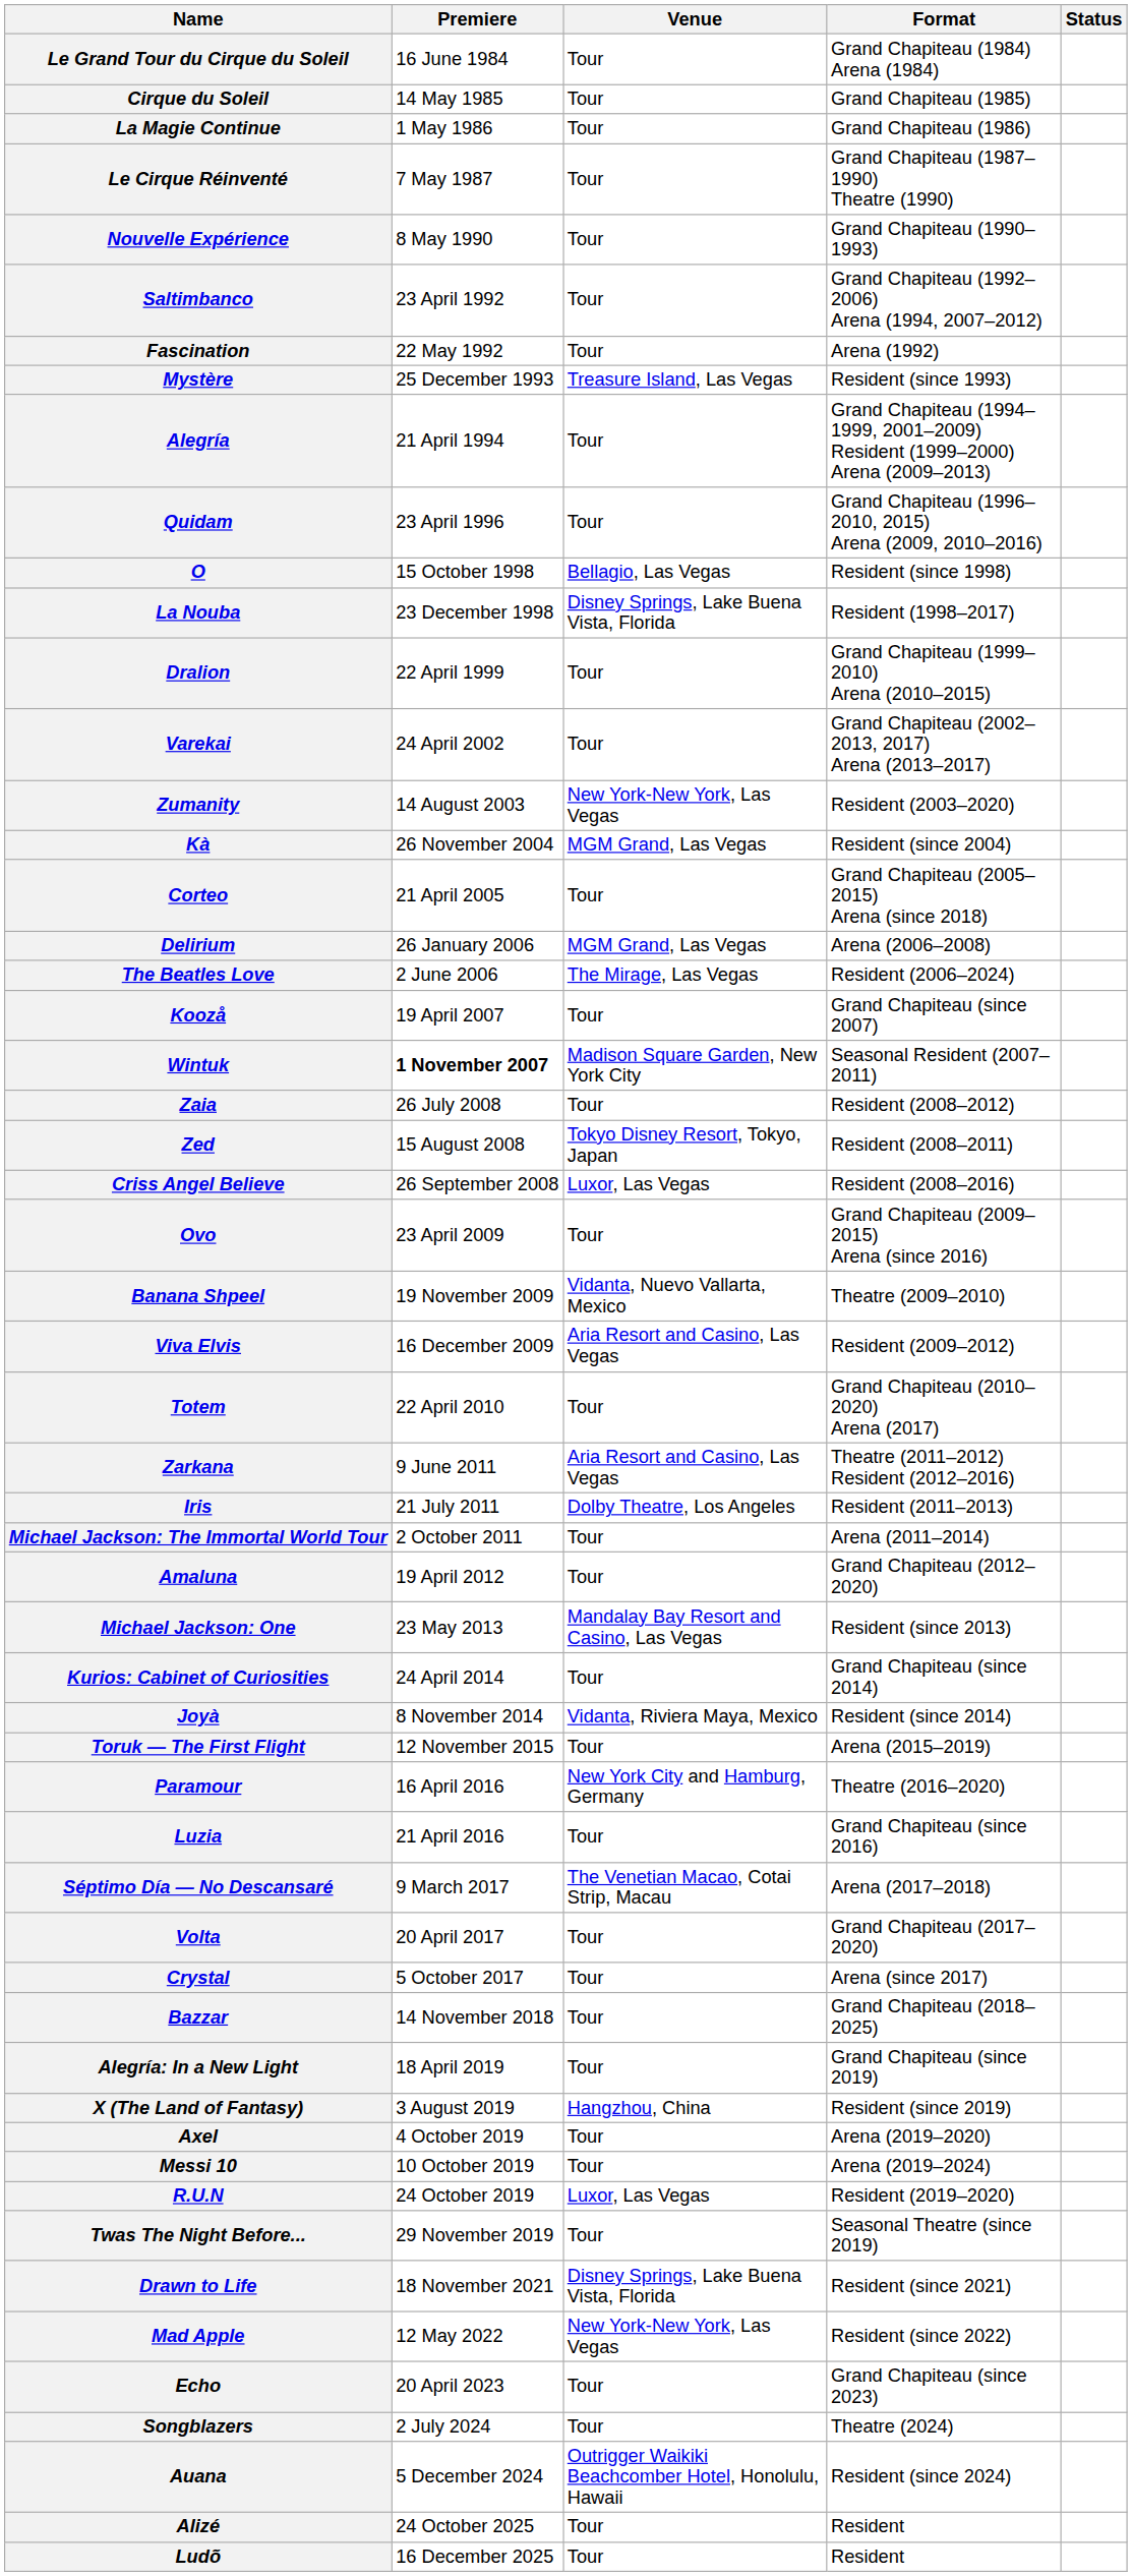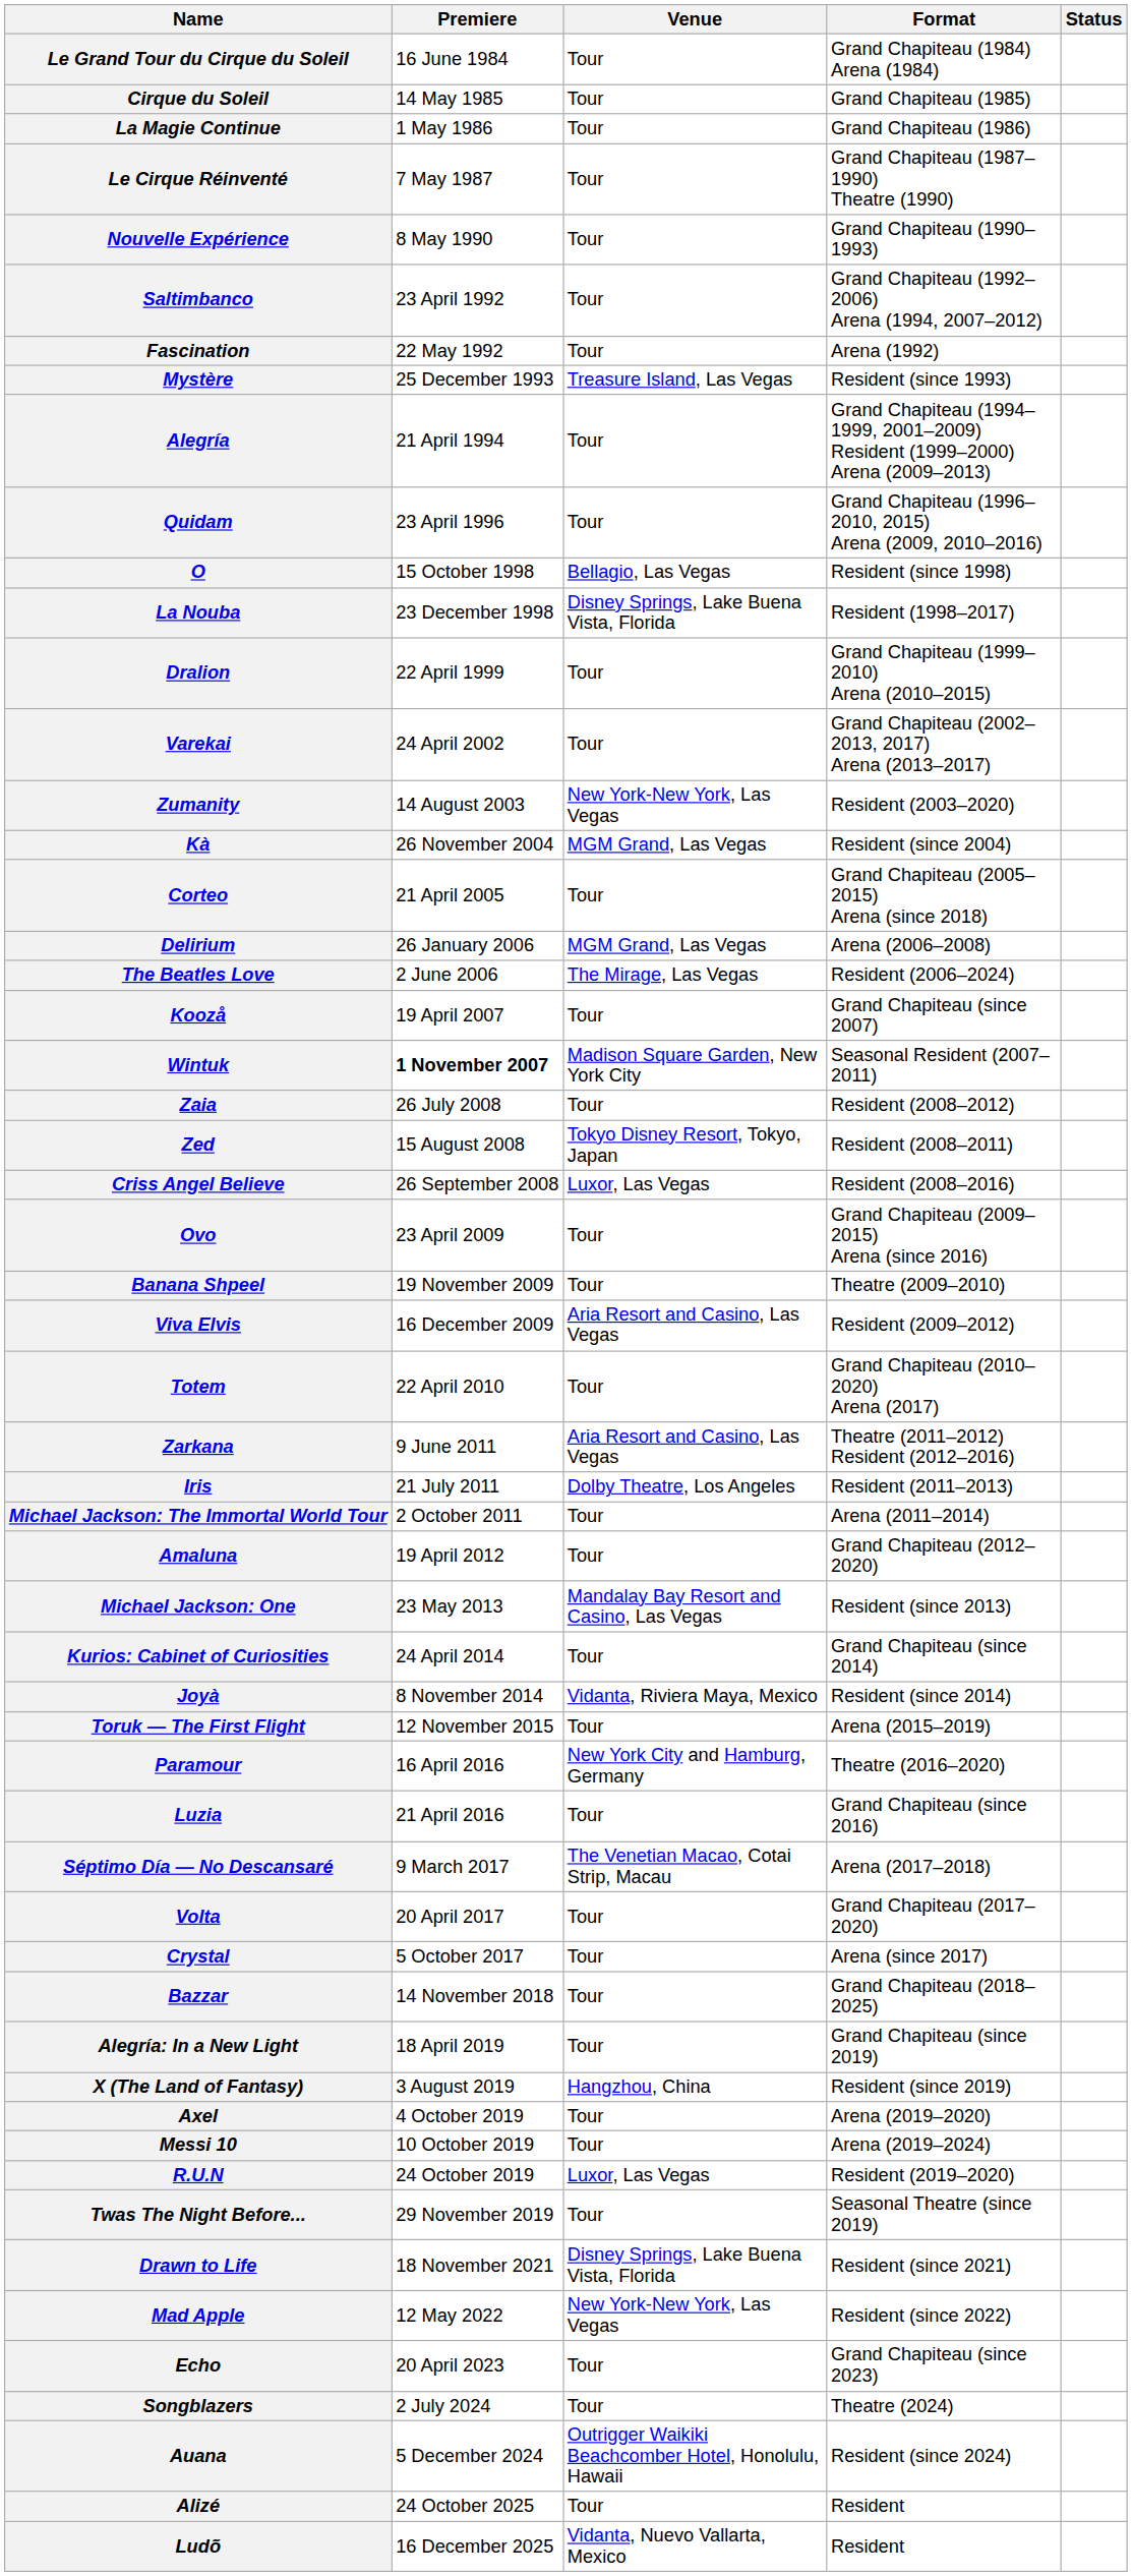Banana Shpeel | Venue: Vidanta, Nuevo Vallarta, Mexico -> Tour
Ludõ | Venue: Tour -> Vidanta, Nuevo Vallarta, Mexico
